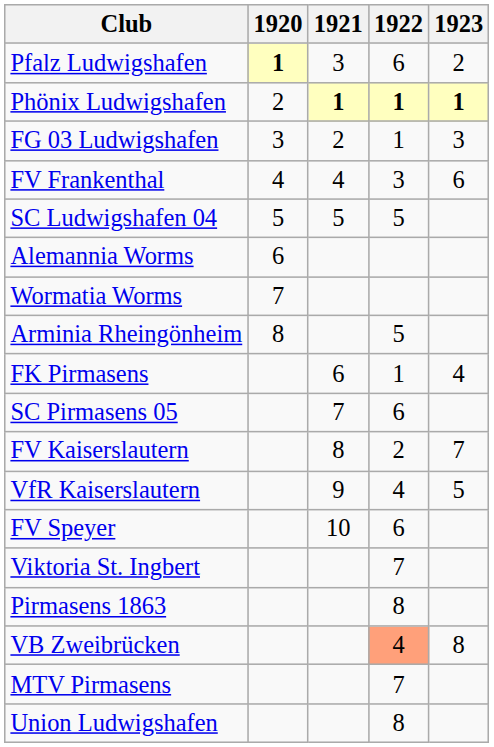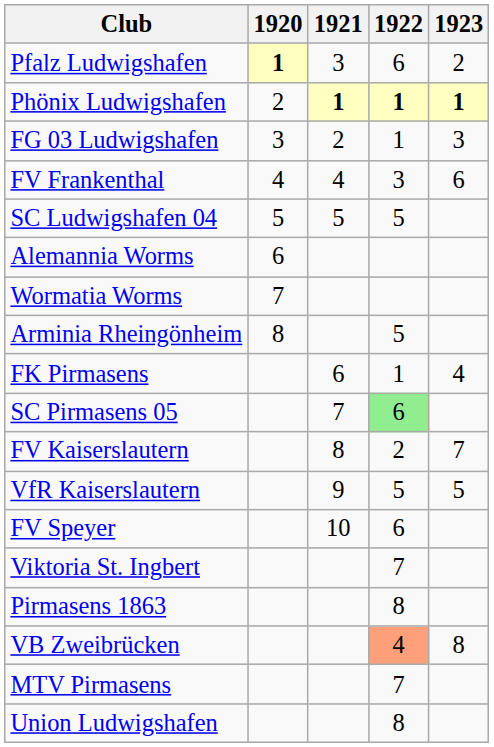SC Pirmasens 05 | 1922: no background -> lightgreen background
VfR Kaiserslautern | 1922: 4 -> 5
